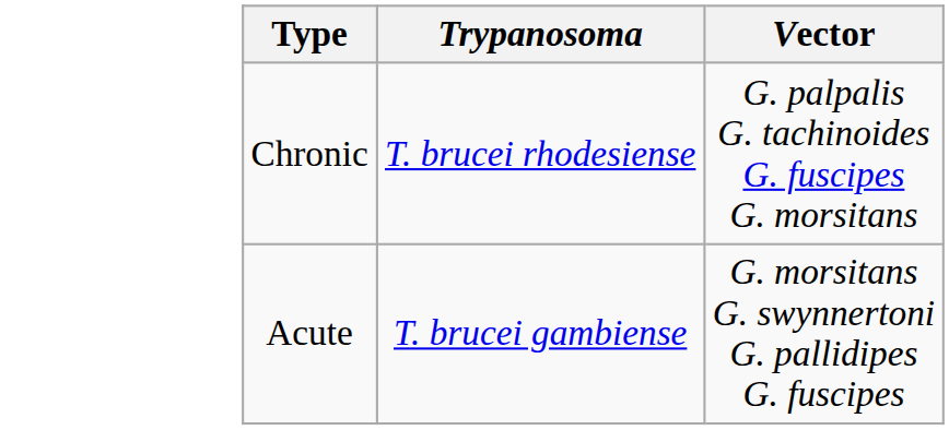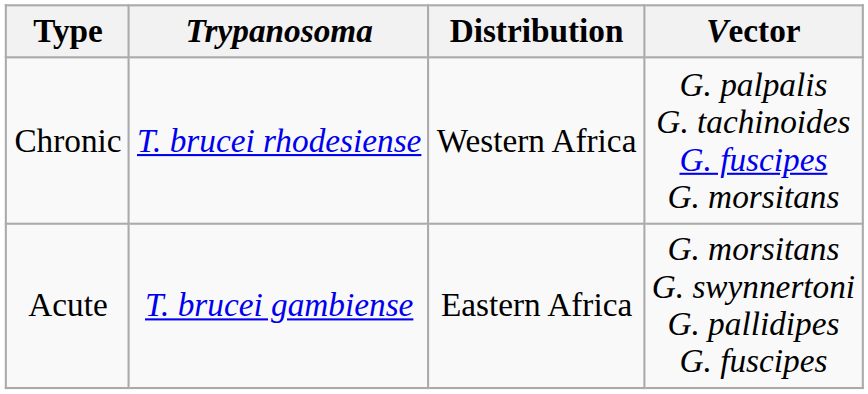+ column: Distribution | Western Africa | Eastern Africa
